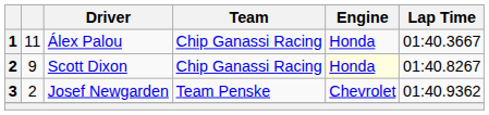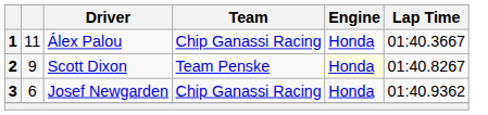Scott Dixon | Team: Chip Ganassi Racing -> Team Penske
Josef Newgarden | column 2: 2 -> 6
Josef Newgarden | Team: Team Penske -> Chip Ganassi Racing
Josef Newgarden | Engine: Chevrolet -> Honda
